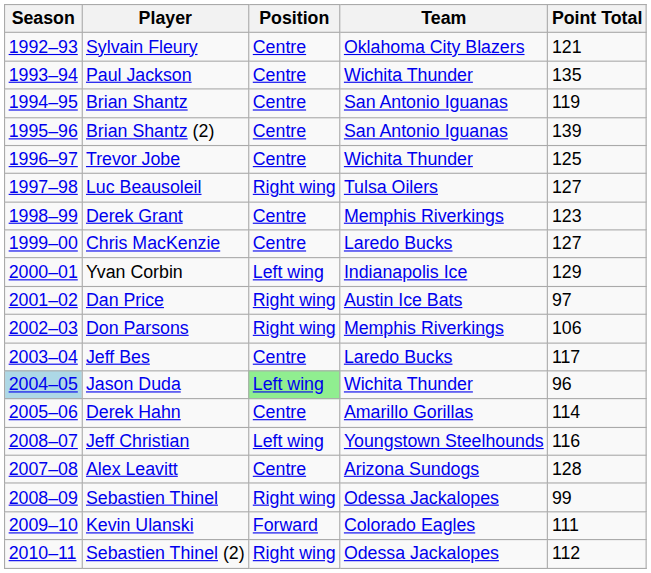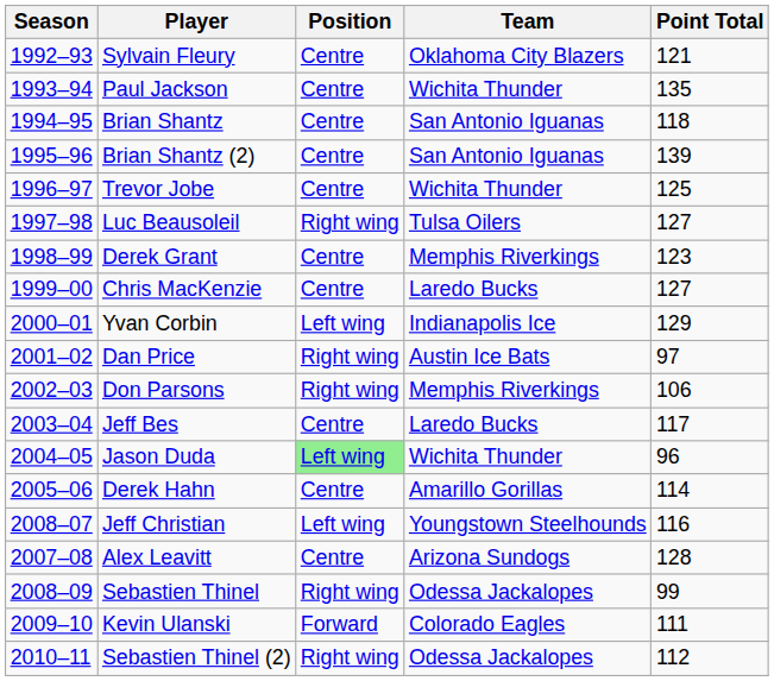Brian Shantz | Point Total: 119 -> 118
Jason Duda | Season: lightblue background -> no background
